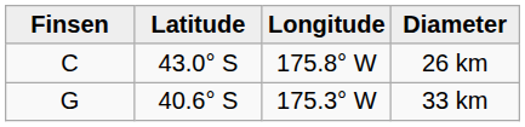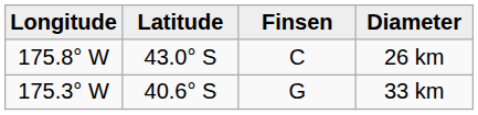columns swapped: Finsen <-> Longitude
